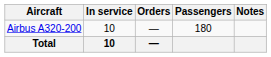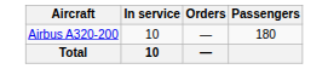- column: Notes
